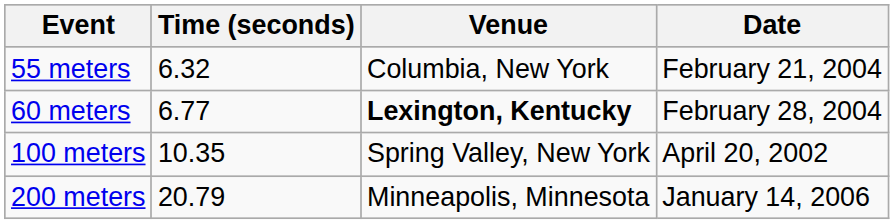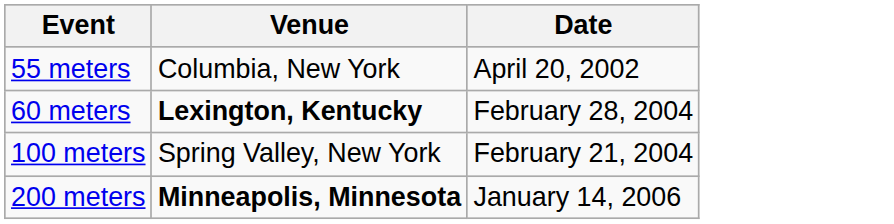- column: Time (seconds) | 6.32 | 6.77 | 10.35 | 20.79
55 meters | Date: February 21, 2004 -> April 20, 2002
100 meters | Date: April 20, 2002 -> February 21, 2004
200 meters | Venue: normal -> bold
